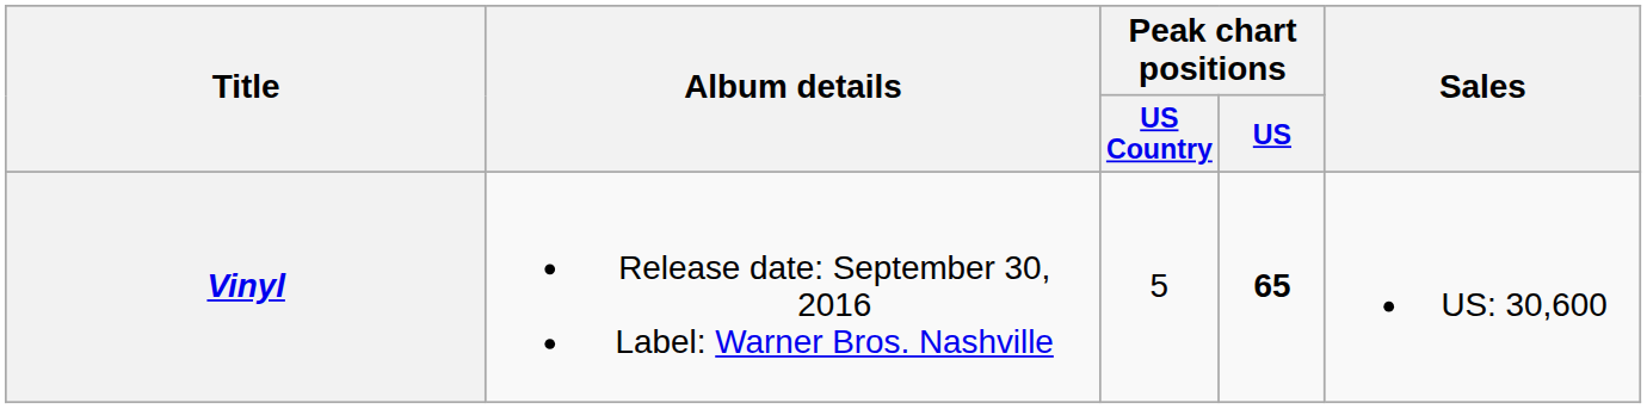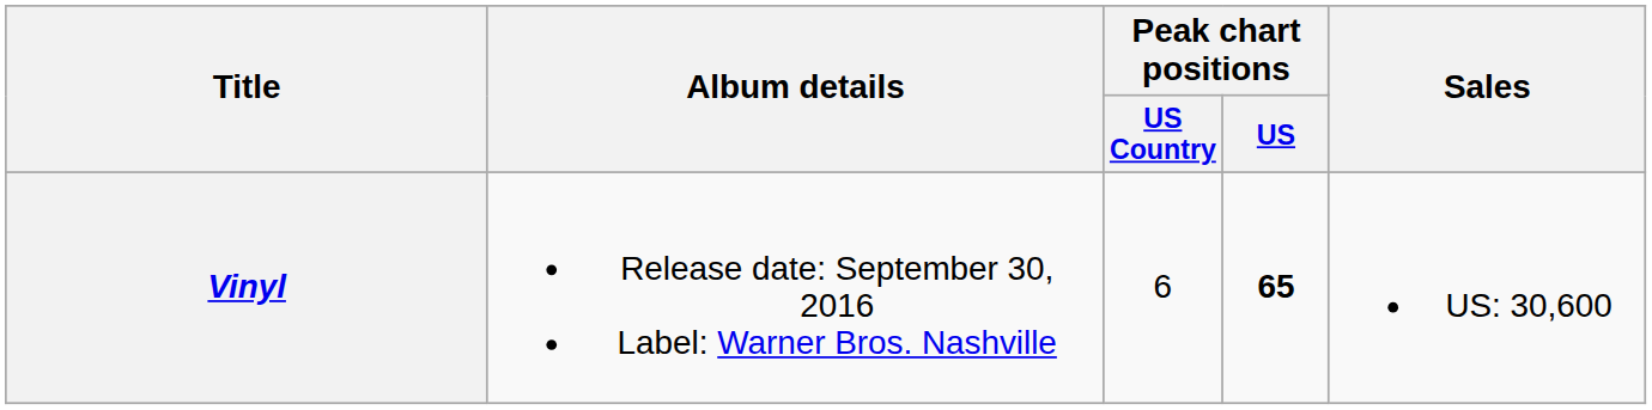Vinyl | Peak chart positions / US Country: 5 -> 6
